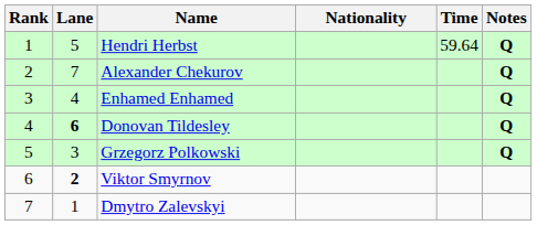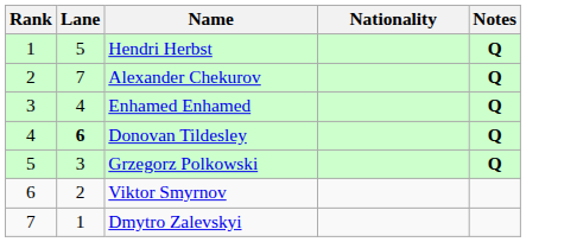- column: Time | 59.64
Viktor Smyrnov | Lane: bold -> normal
